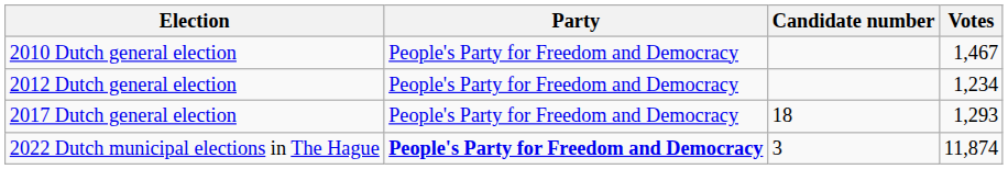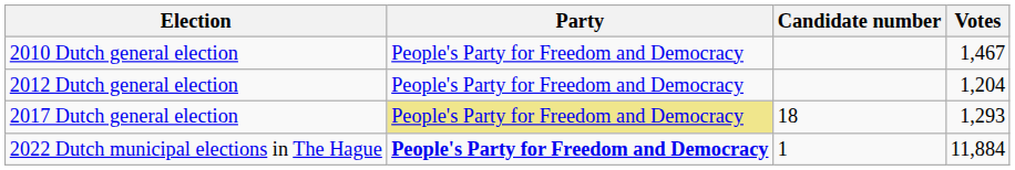2012 Dutch general election | Votes: 1,234 -> 1,204
2017 Dutch general election | Party: no background -> khaki background
2022 Dutch municipal elections in The Hague | Candidate number: 3 -> 1
2022 Dutch municipal elections in The Hague | Votes: 11,874 -> 11,884
